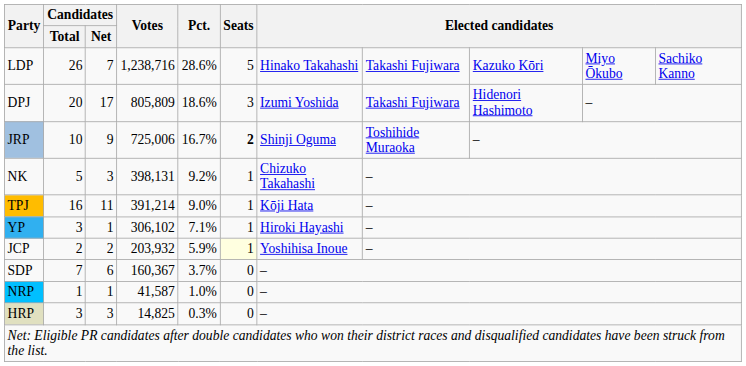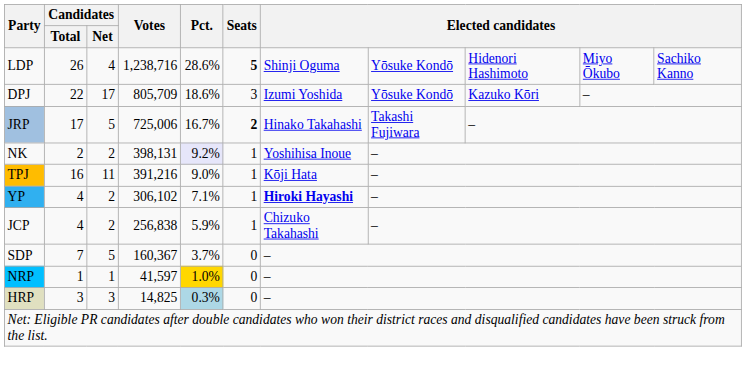LDP | Candidates / Net: 7 -> 4
LDP | Seats: normal -> bold
LDP | column 7: Hinako Takahashi -> Shinji Oguma
LDP | column 8: Takashi Fujiwara -> Yōsuke Kondō
LDP | column 9: Kazuko Kōri -> Hidenori Hashimoto
DPJ | Candidates / Total: 20 -> 22
DPJ | Votes: 805,809 -> 805,709
DPJ | column 8: Takashi Fujiwara -> Yōsuke Kondō
DPJ | column 9: Hidenori Hashimoto -> Kazuko Kōri
JRP | Candidates / Total: 10 -> 17
JRP | Candidates / Net: 9 -> 5
JRP | column 7: Shinji Oguma -> Hinako Takahashi
JRP | column 8: Toshihide Muraoka -> Takashi Fujiwara
NK | Candidates / Total: 5 -> 2
NK | Candidates / Net: 3 -> 2
NK | Pct.: no background -> lavender background
NK | column 7: Chizuko Takahashi -> Yoshihisa Inoue
TPJ | Votes: 391,214 -> 391,216
YP | Candidates / Total: 3 -> 4
YP | Candidates / Net: 1 -> 2
YP | column 7: normal -> bold
JCP | Candidates / Total: 2 -> 4
JCP | Votes: 203,932 -> 256,838
JCP | Seats: lightyellow background -> no background
JCP | column 7: Yoshihisa Inoue -> Chizuko Takahashi
SDP | Candidates / Net: 6 -> 5
NRP | Votes: 41,587 -> 41,597
NRP | Pct.: no background -> gold background
HRP | Pct.: no background -> lightblue background
